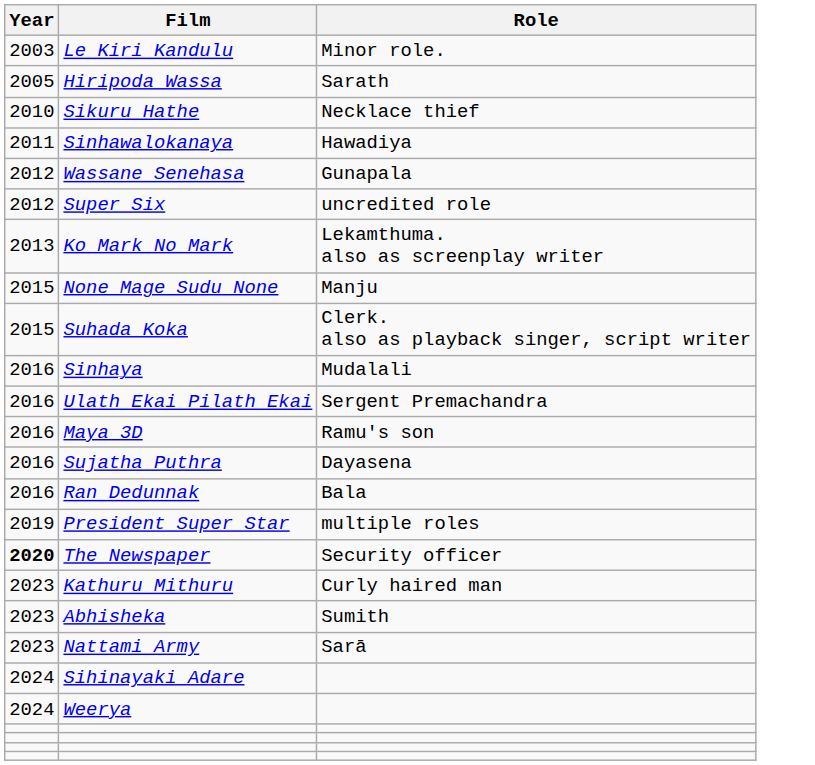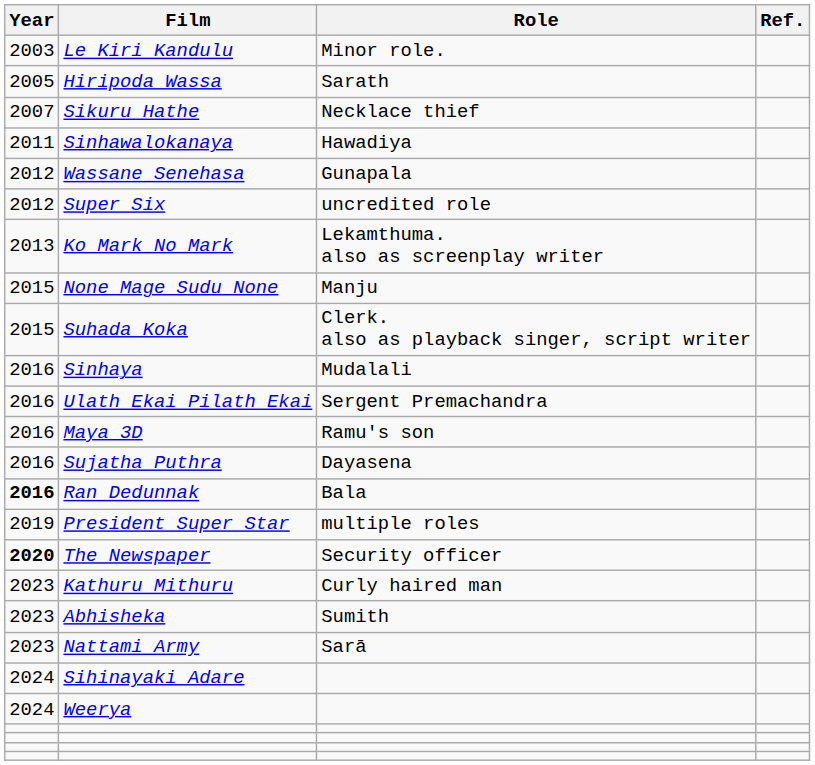+ column: Ref.
Sikuru Hathe | Year: 2010 -> 2007
Ran Dedunnak | Year: normal -> bold
